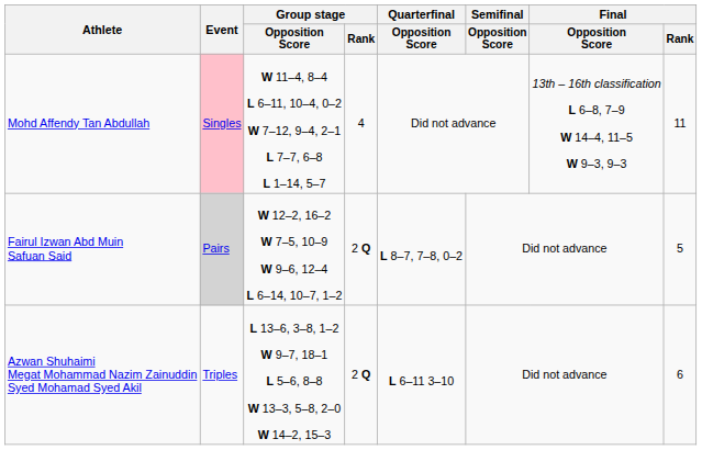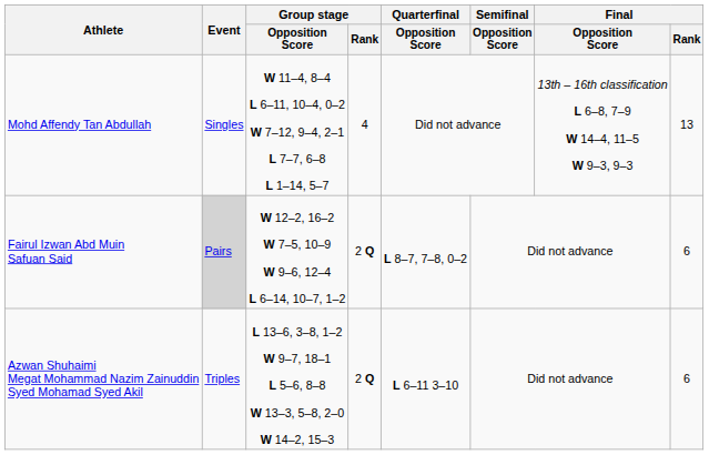Mohd Affendy Tan Abdullah | Event: pink background -> no background
Mohd Affendy Tan Abdullah | Final / Rank: 11 -> 13
Fairul Izwan Abd Muin Safuan Said | Final / Rank: 5 -> 6
